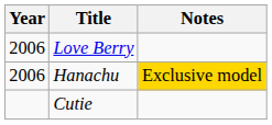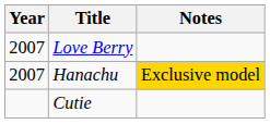Love Berry | Year: 2006 -> 2007
Hanachu | Year: 2006 -> 2007
